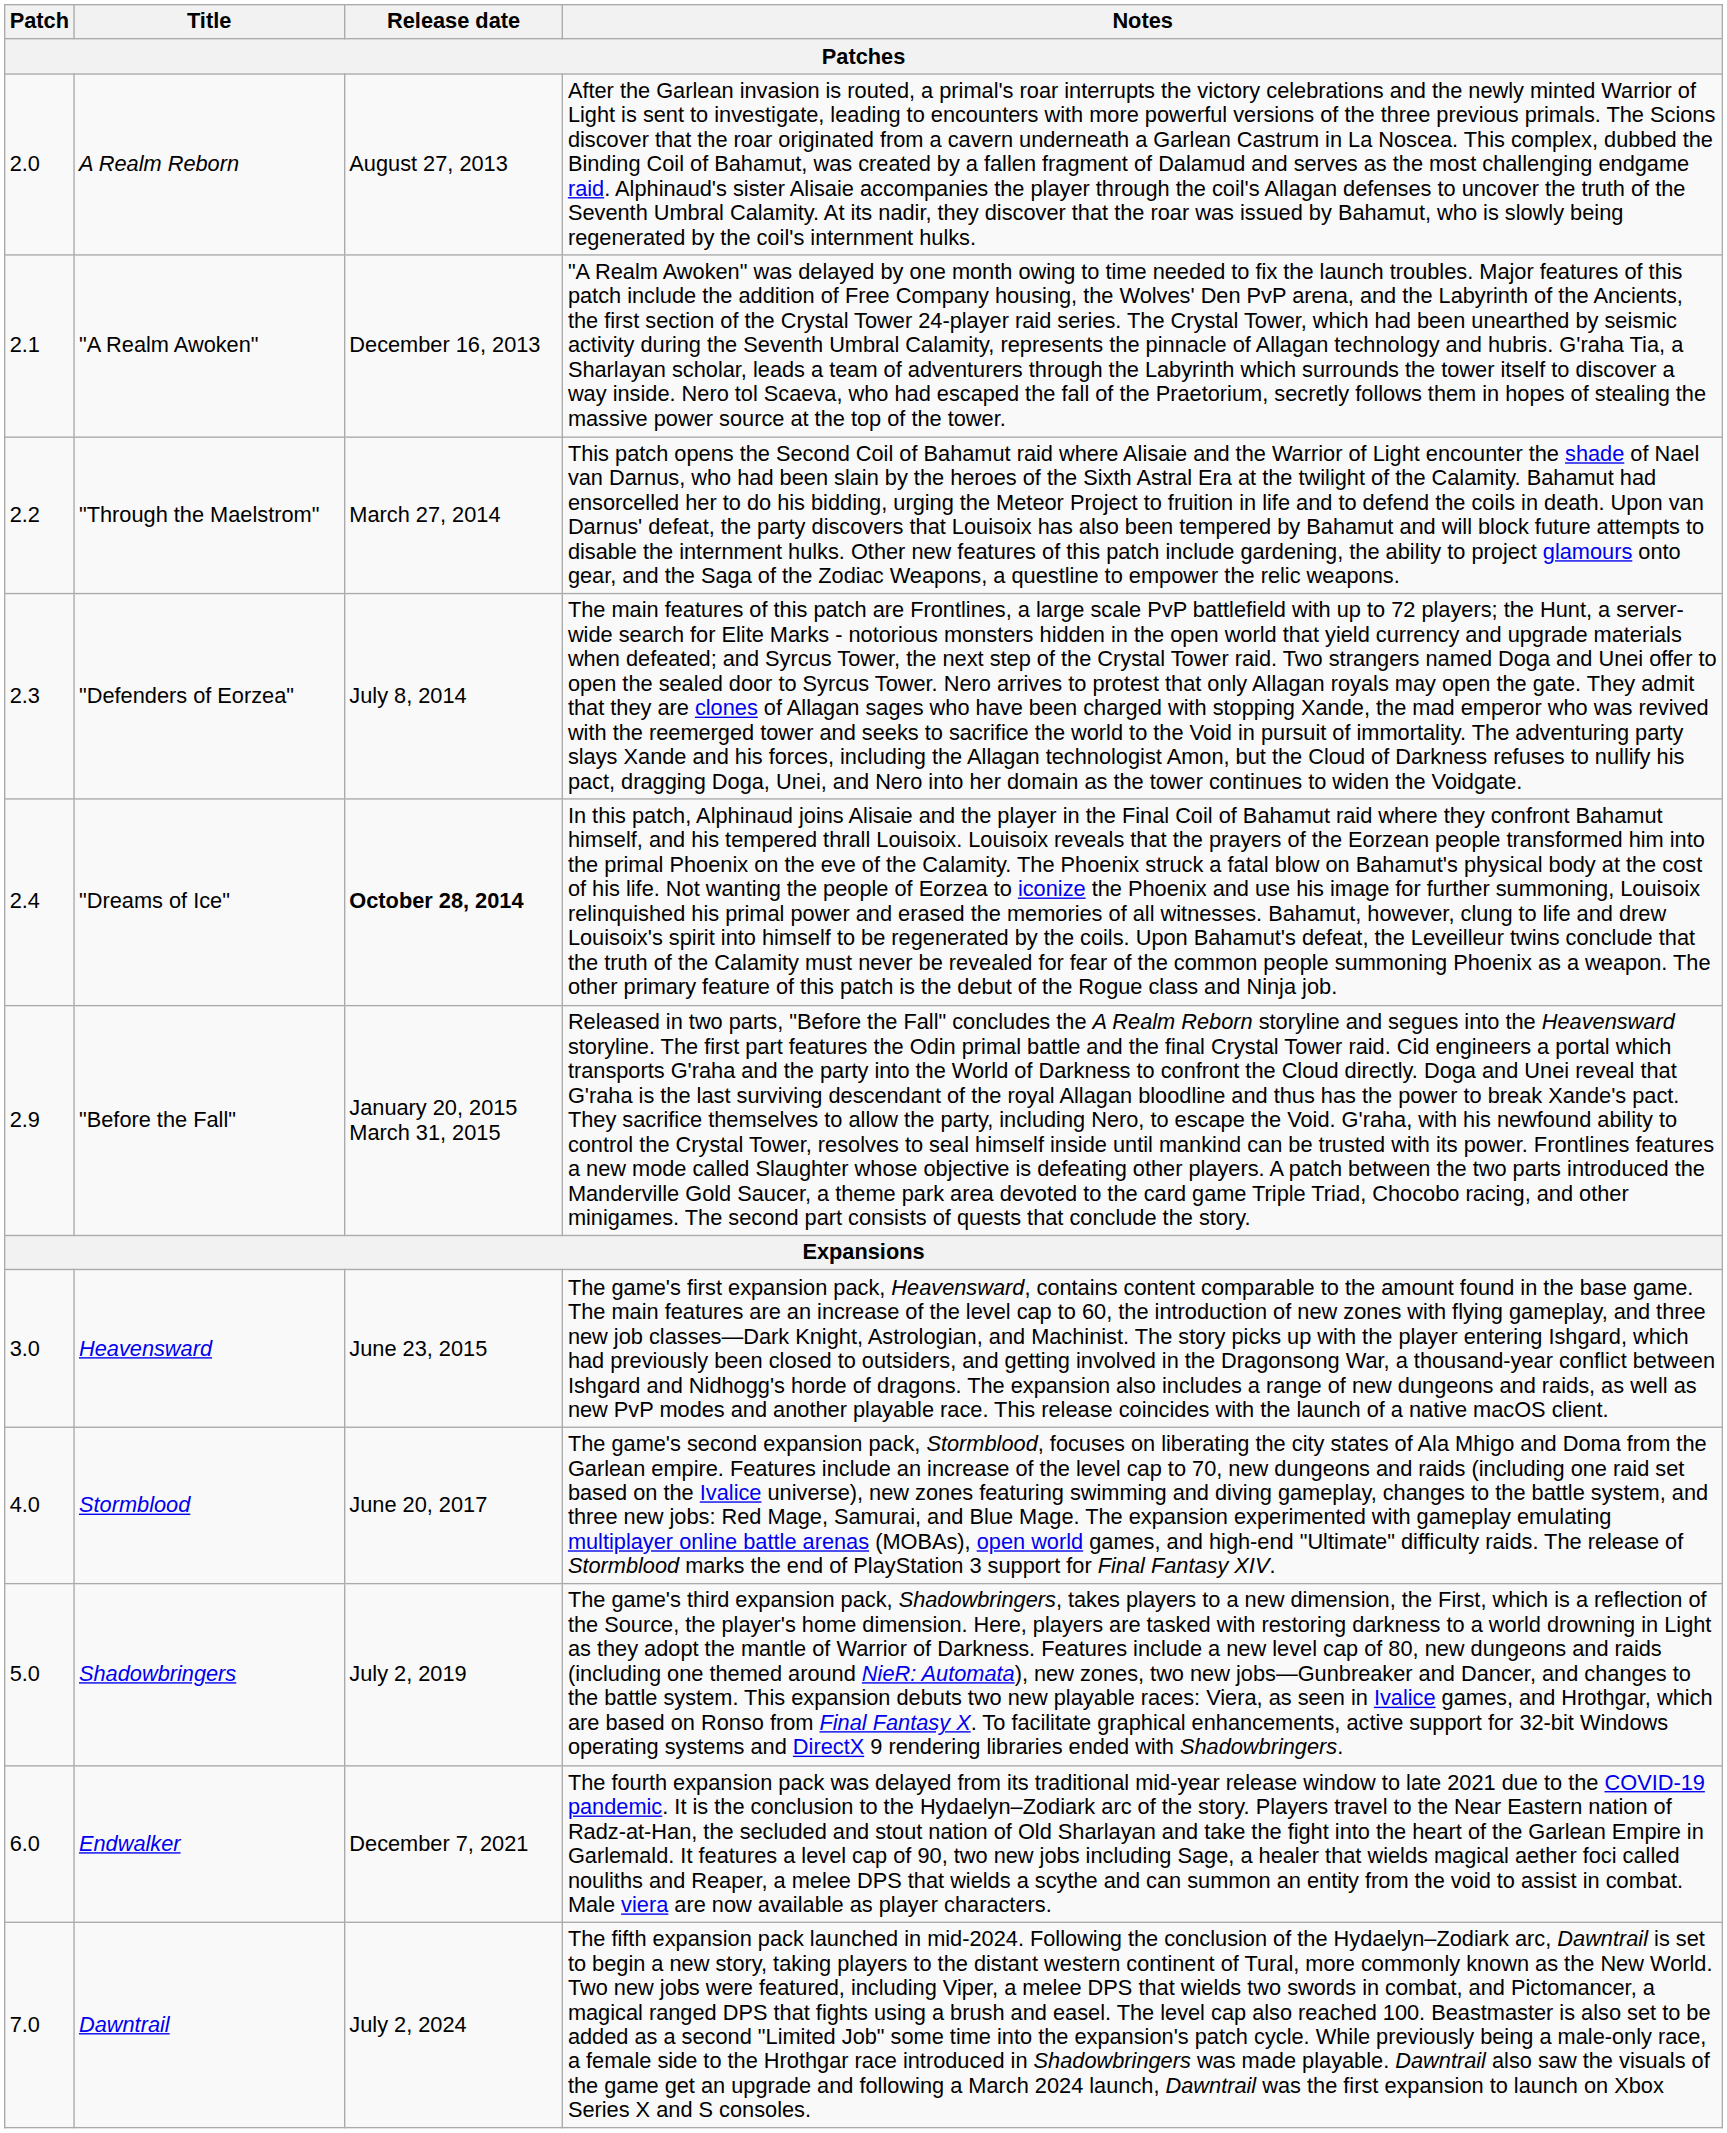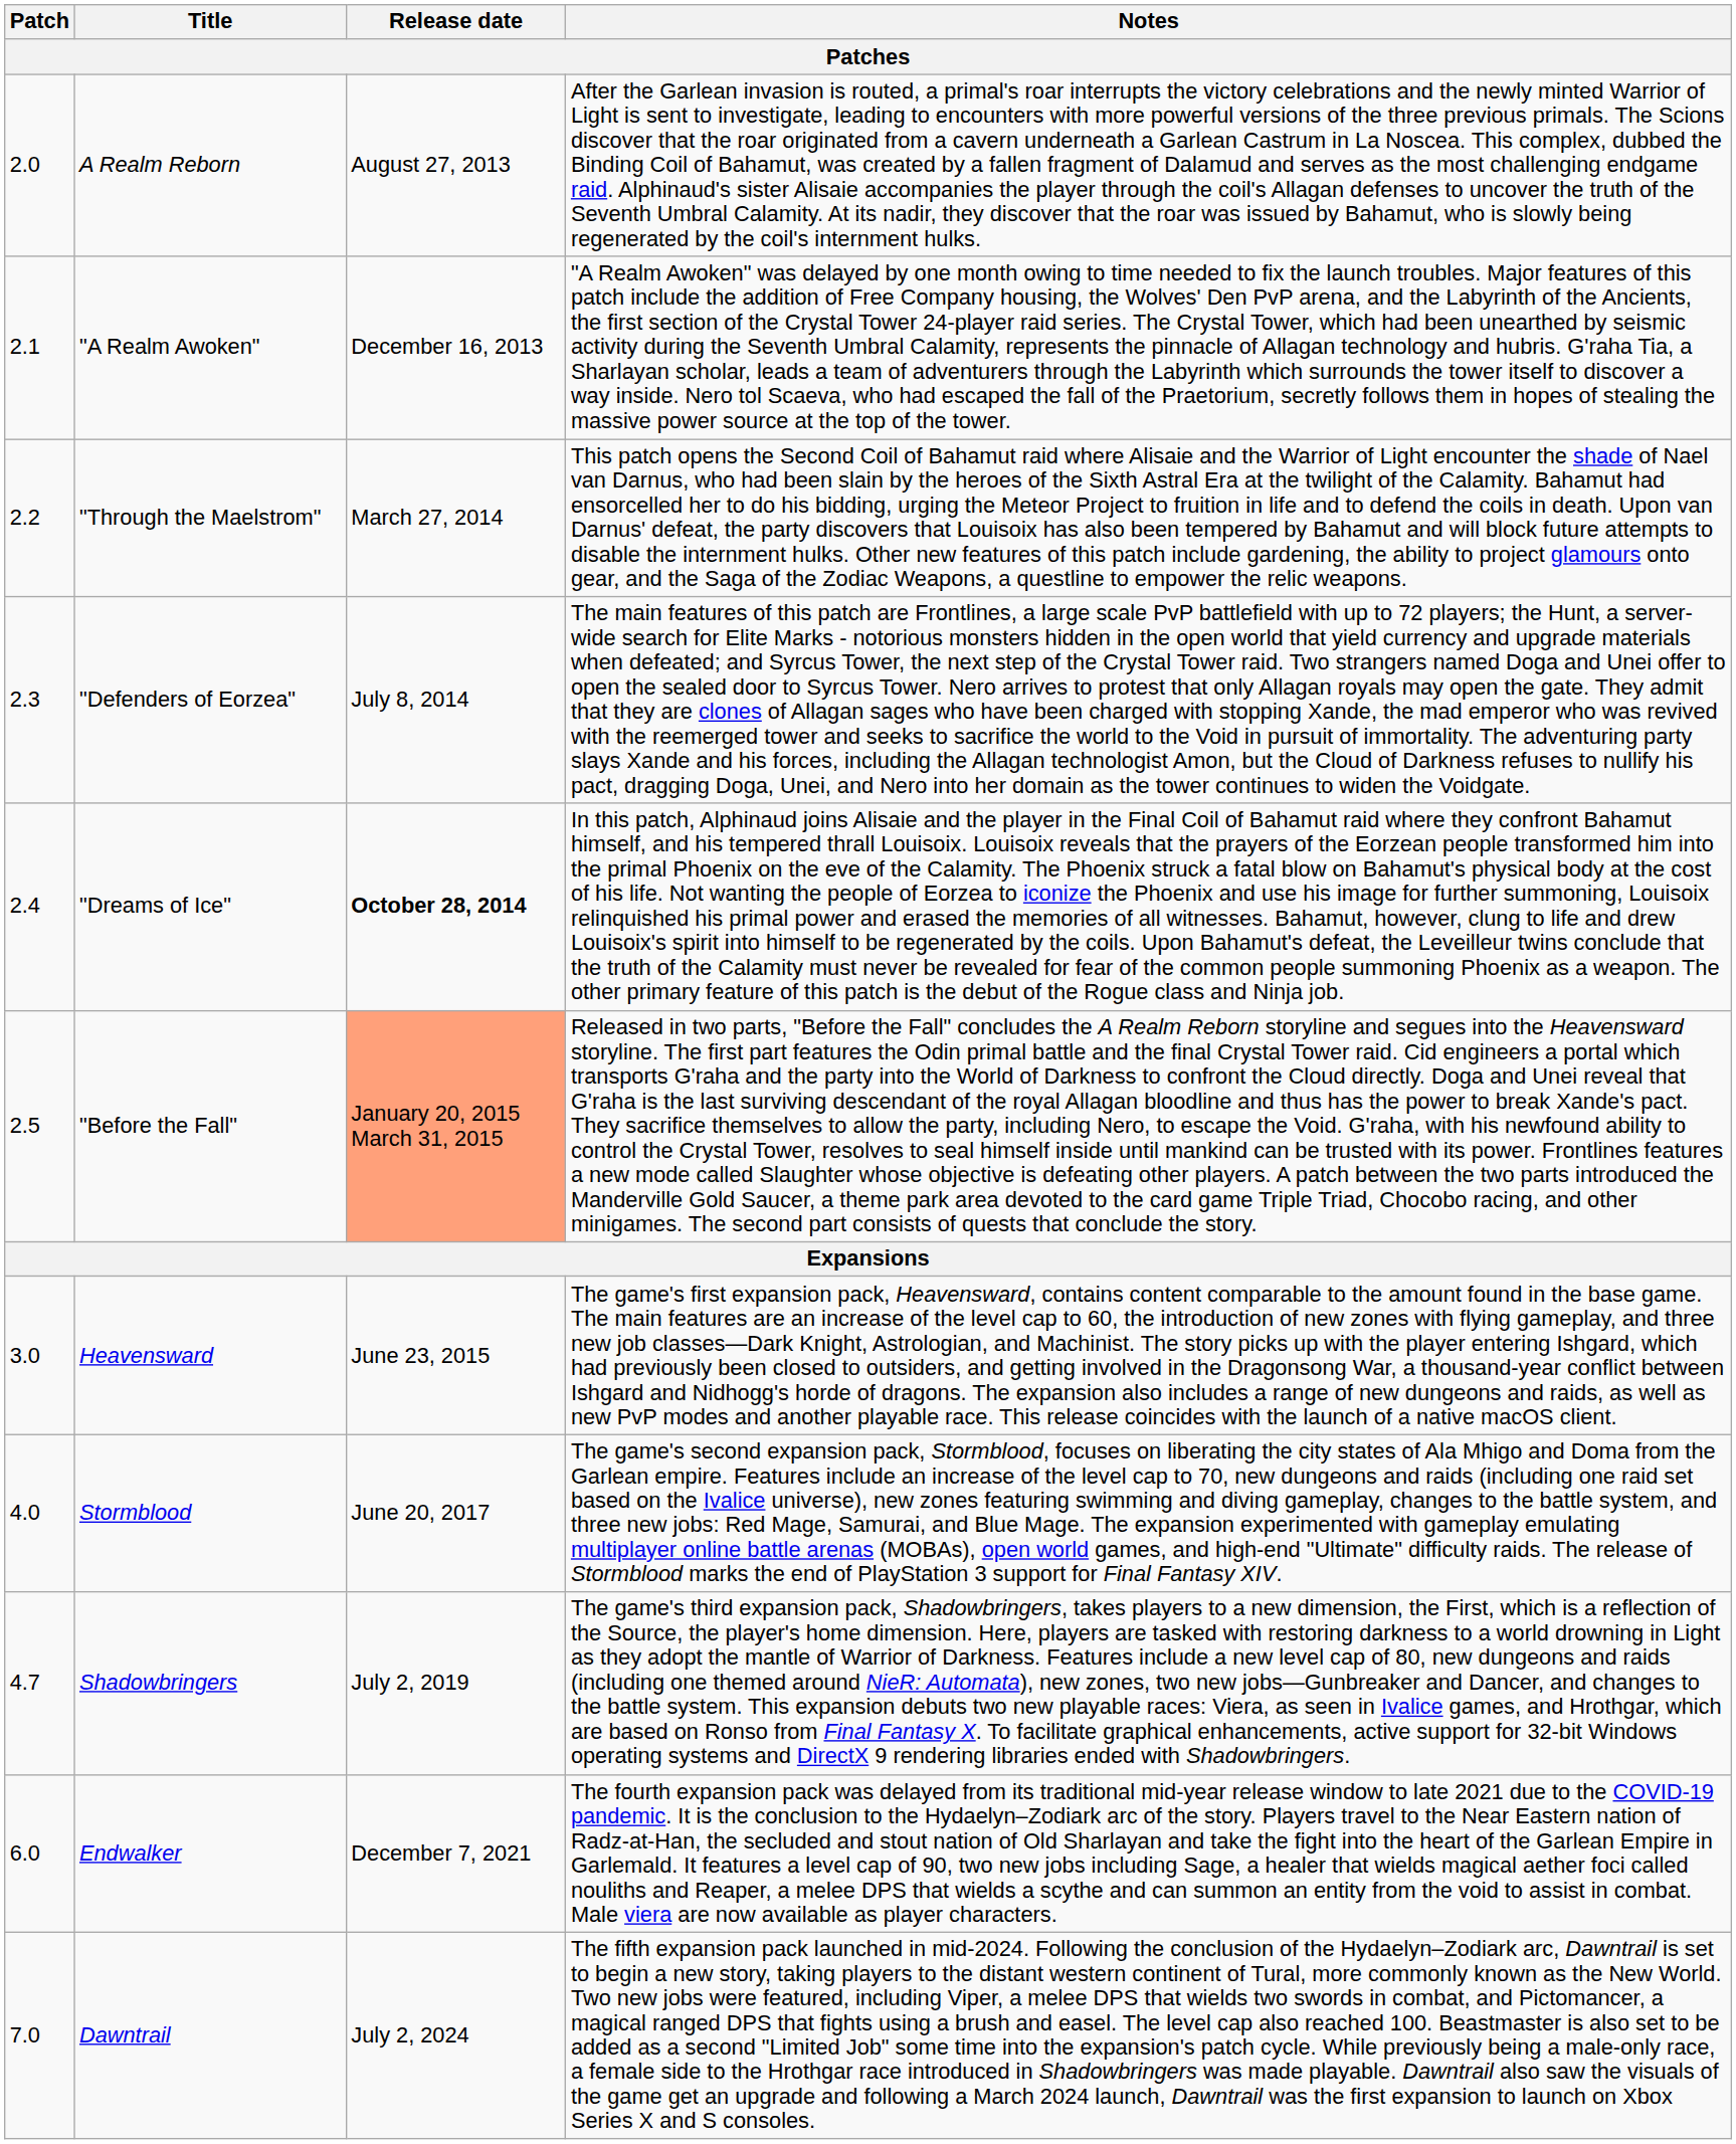"Before the Fall" | Patch: 2.9 -> 2.5
"Before the Fall" | Release date: no background -> lightsalmon background
Shadowbringers | Patch: 5.0 -> 4.7
